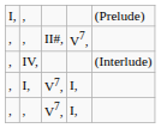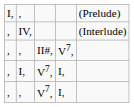rows swapped: , / II#, <-> IV,
